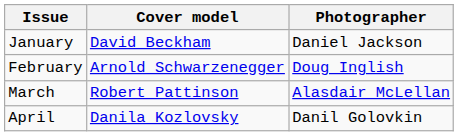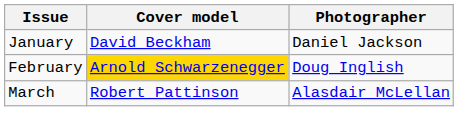February | Cover model: no background -> gold background
- row: April | Danila Kozlovsky | Danil Golovkin
